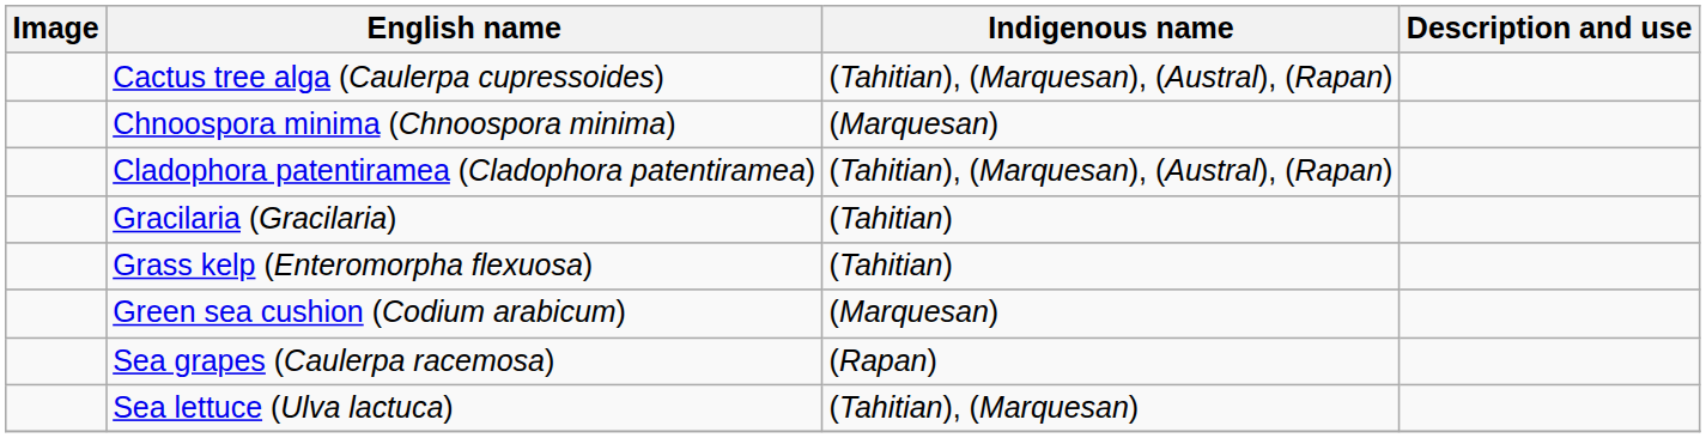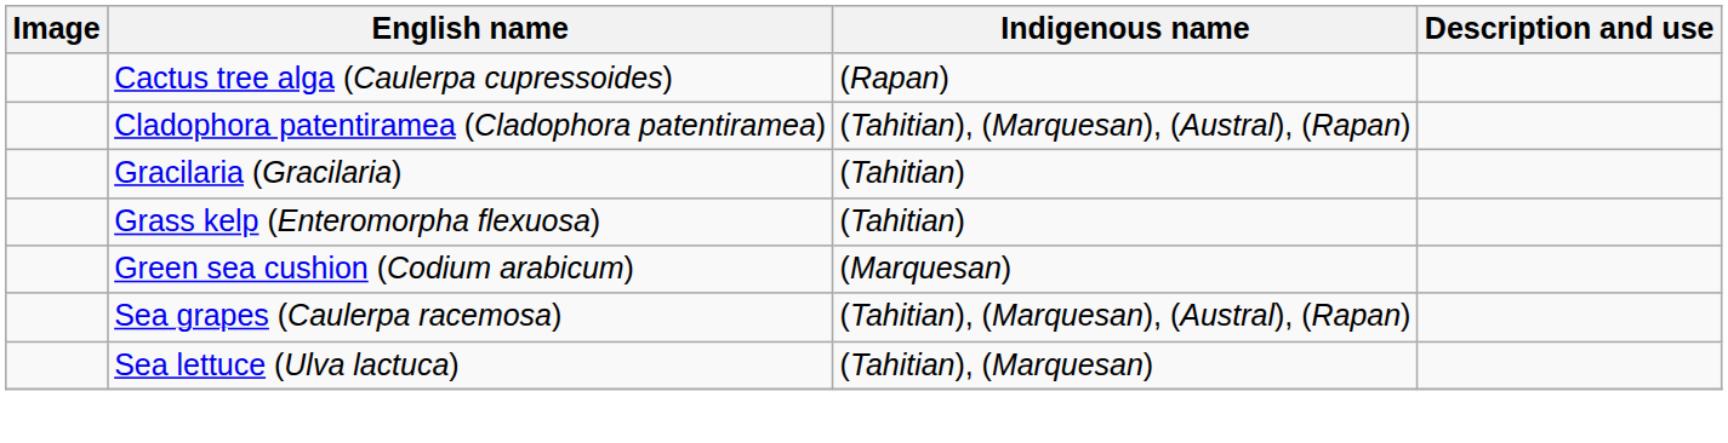Cactus tree alga (Caulerpa cupressoides) | Indigenous name: (Tahitian), (Marquesan), (Austral), (Rapan) -> (Rapan)
- row: Chnoospora minima (Chnoospora minima) | (Marquesan)
Sea grapes (Caulerpa racemosa) | Indigenous name: (Rapan) -> (Tahitian), (Marquesan), (Austral), (Rapan)
